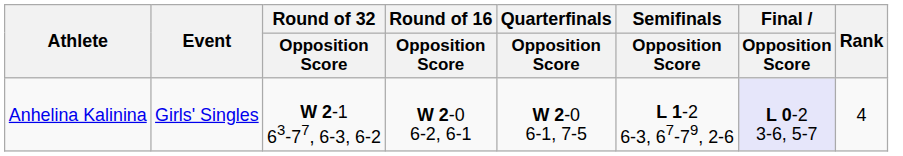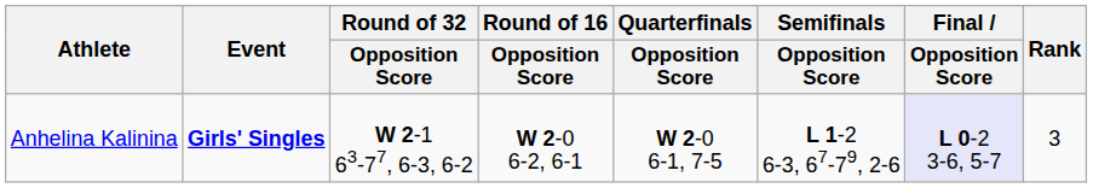Anhelina Kalinina | Event: normal -> bold
Anhelina Kalinina | Rank: 4 -> 3
